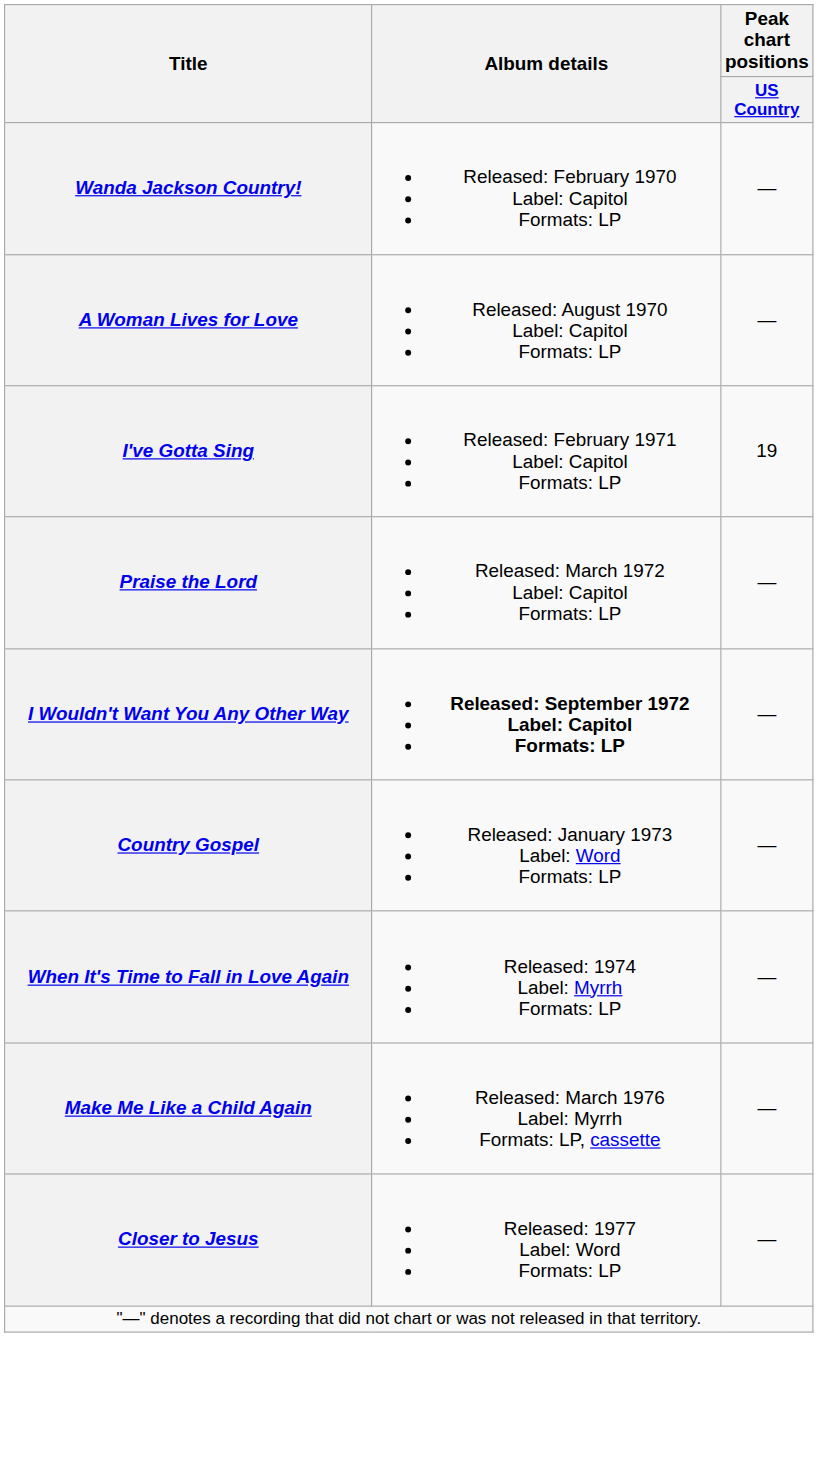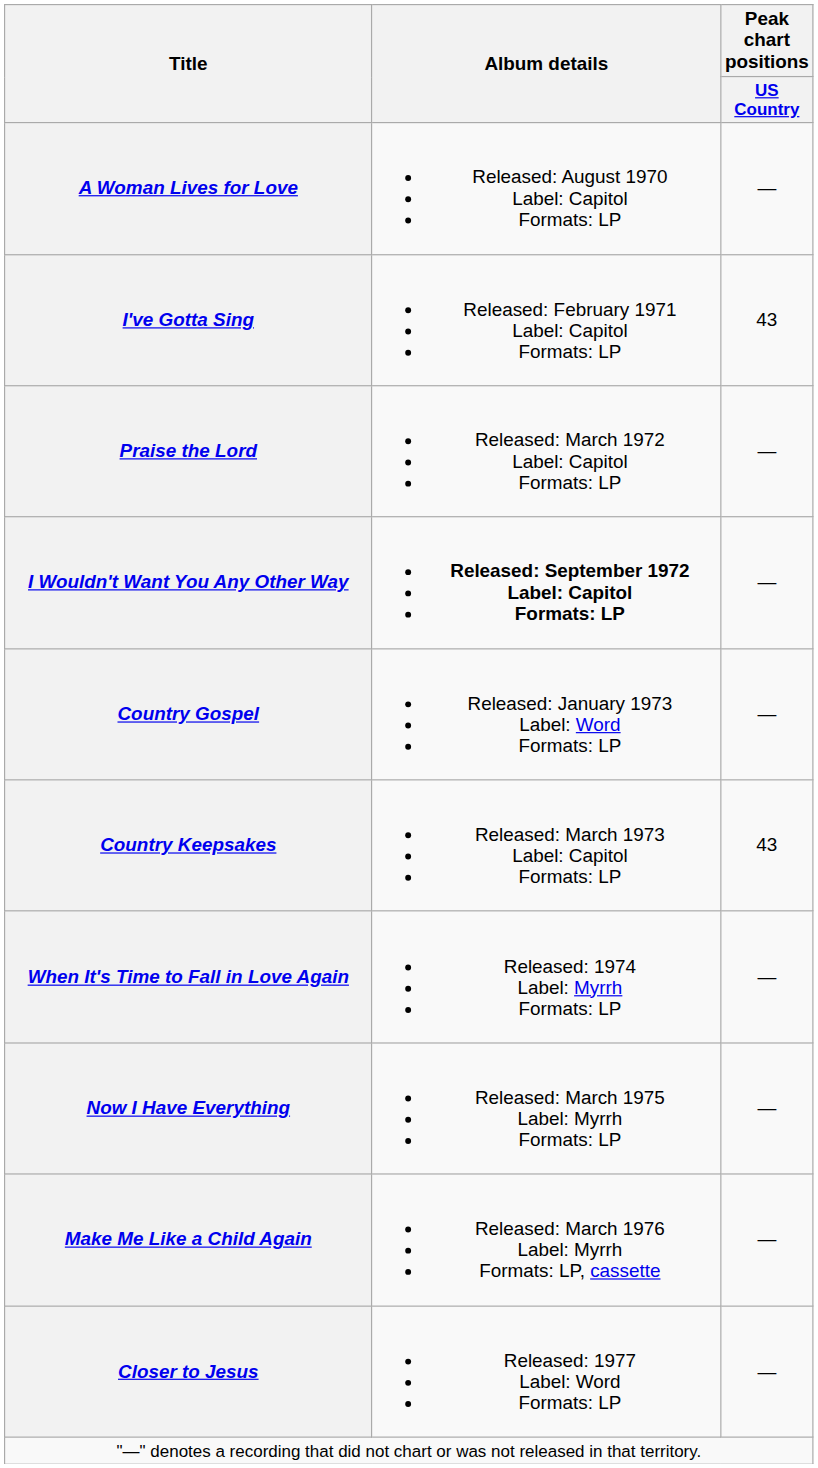- row: Wanda Jackson Country! | Released: February 1970 Label: Capitol Formats: LP | —
I've Gotta Sing | Peak chart positions / US Country: 19 -> 43
+ row: Country Keepsakes | Released: March 1973 Label: Capitol Formats: LP | 43
+ row: Now I Have Everything | Released: March 1975 Label: Myrrh Formats: LP | —
